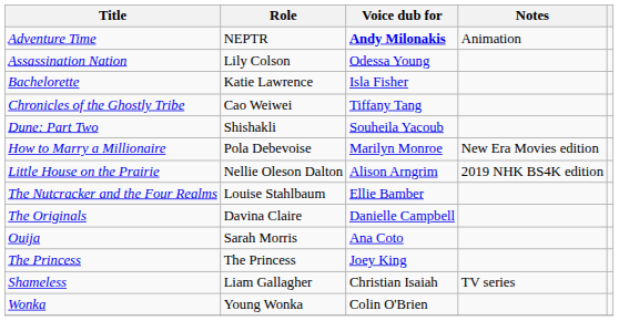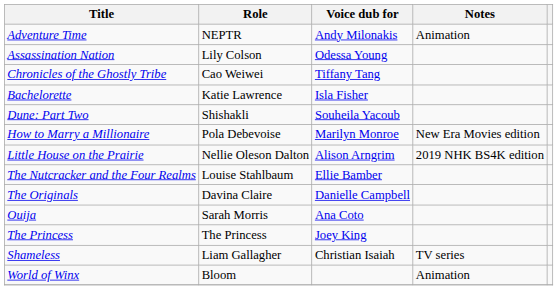Adventure Time | Voice dub for: bold -> normal
rows swapped: Bachelorette <-> Chronicles of the Ghostly Tribe
- row: Wonka | Young Wonka | Colin O'Brien
+ row: World of Winx | Bloom | Animation
